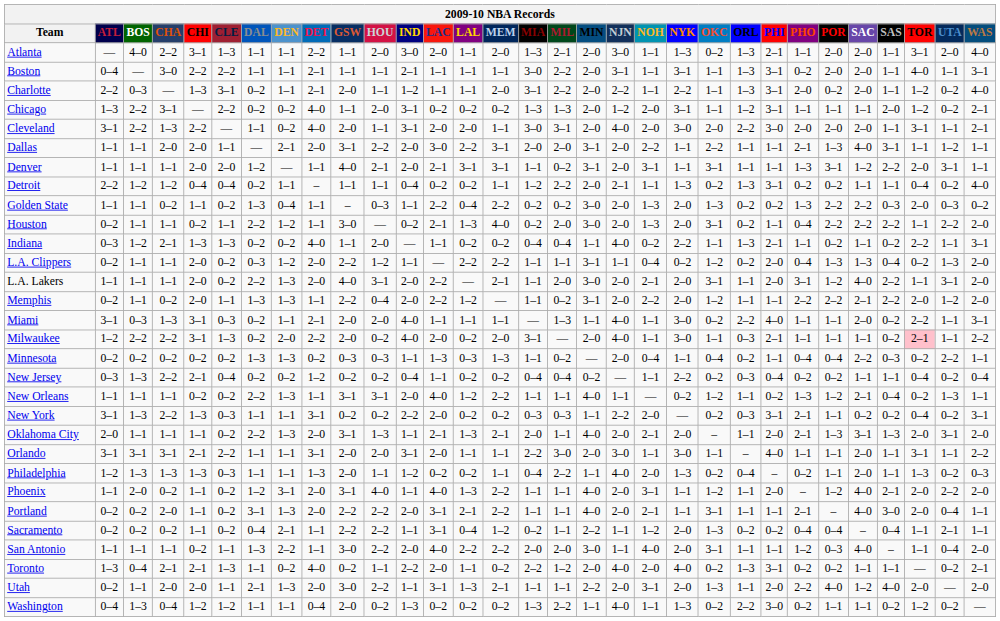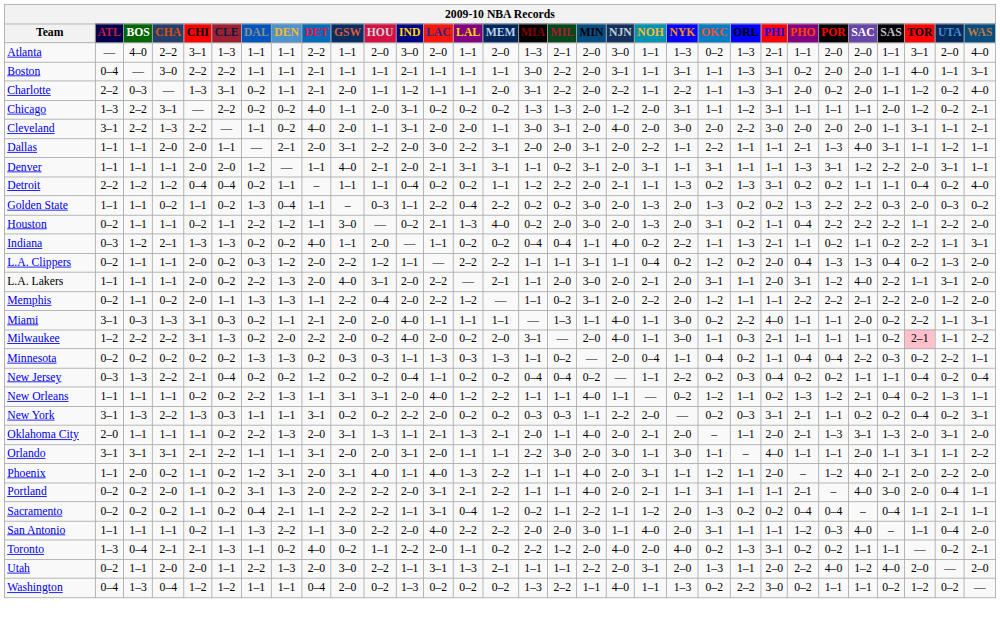- row: Philadelphia | 1–2 | 1–3 | 1–3 | 1–3 | 0–3 | 1–1 | 1–1 | 1–3 | 2–0 | 1–1 | 1–2 | 0–2 | 0–2 | 1–1 | 0–4 | 2–2 | 1–1 | 4–0 | 2–0 | 1–3 | 0–2 | 0–4 | – | 0–2 | 1–1 | 2–0 | 1–1 | 1–3 | 0–2 | 0–3
Utah | DAL: 2–1 -> 2–2
